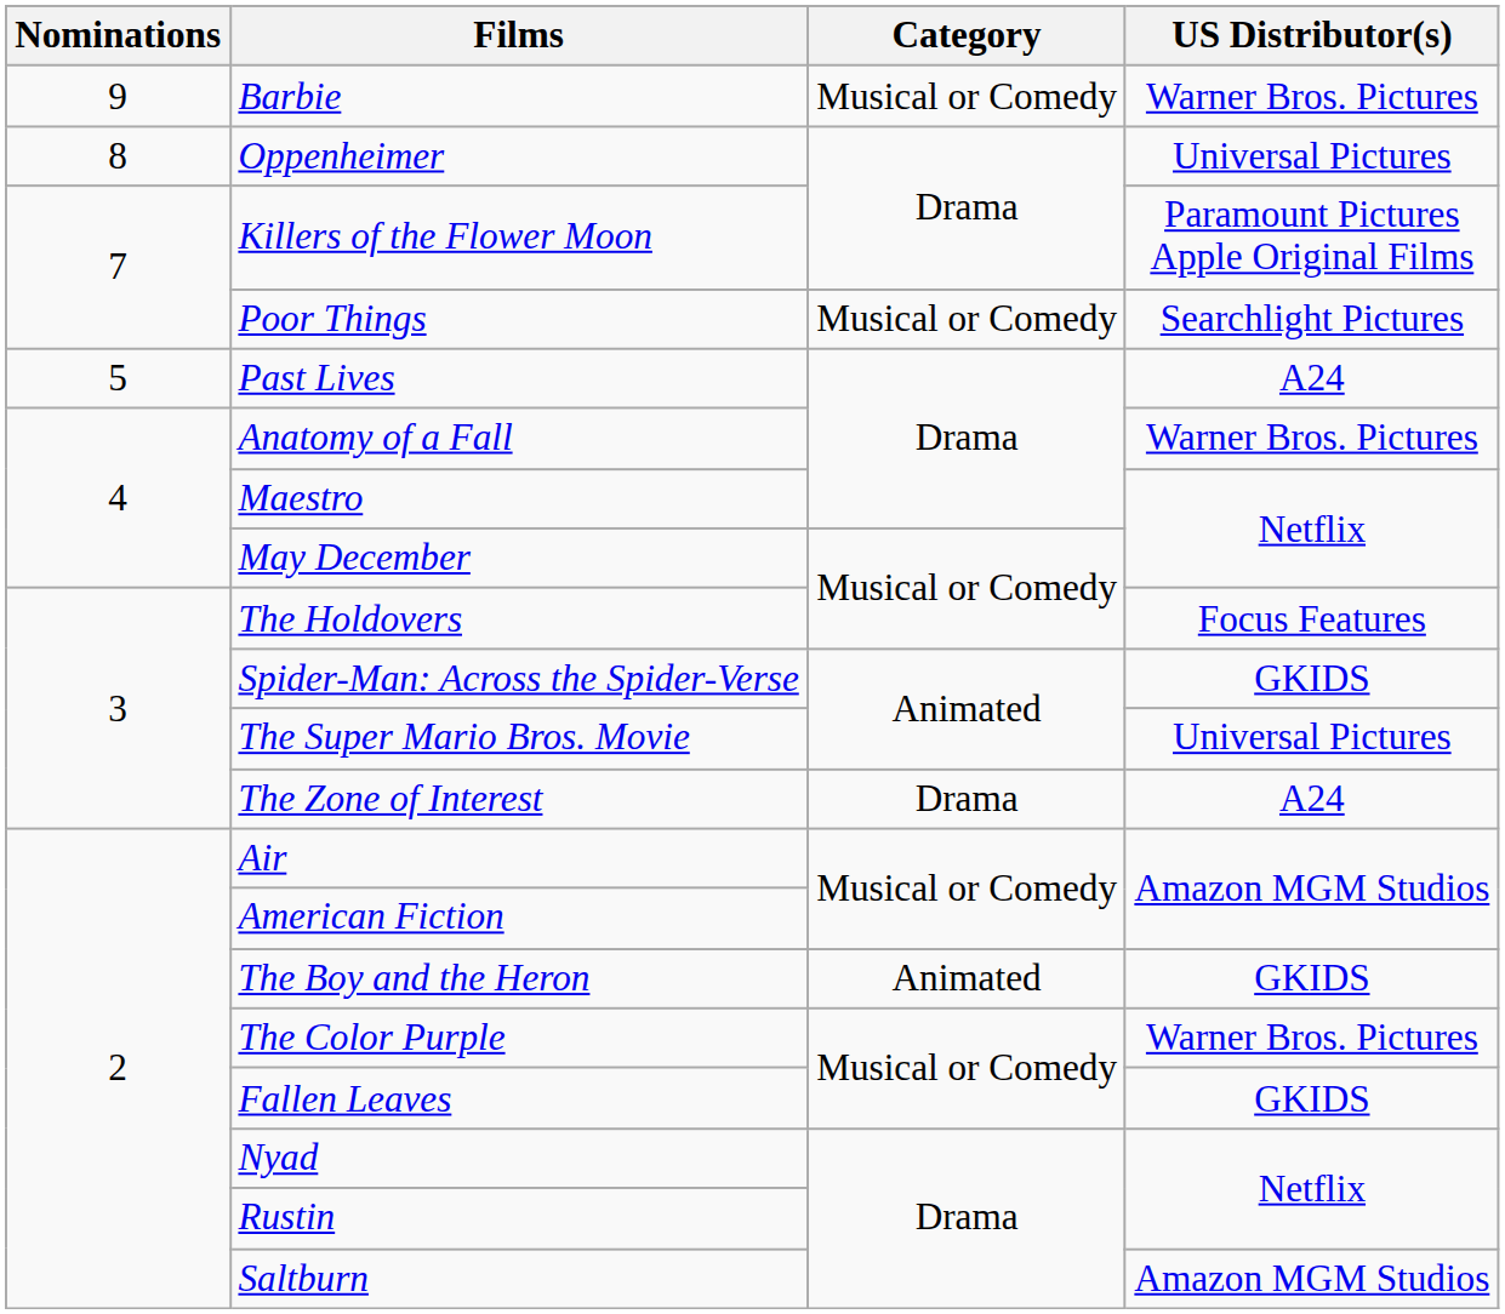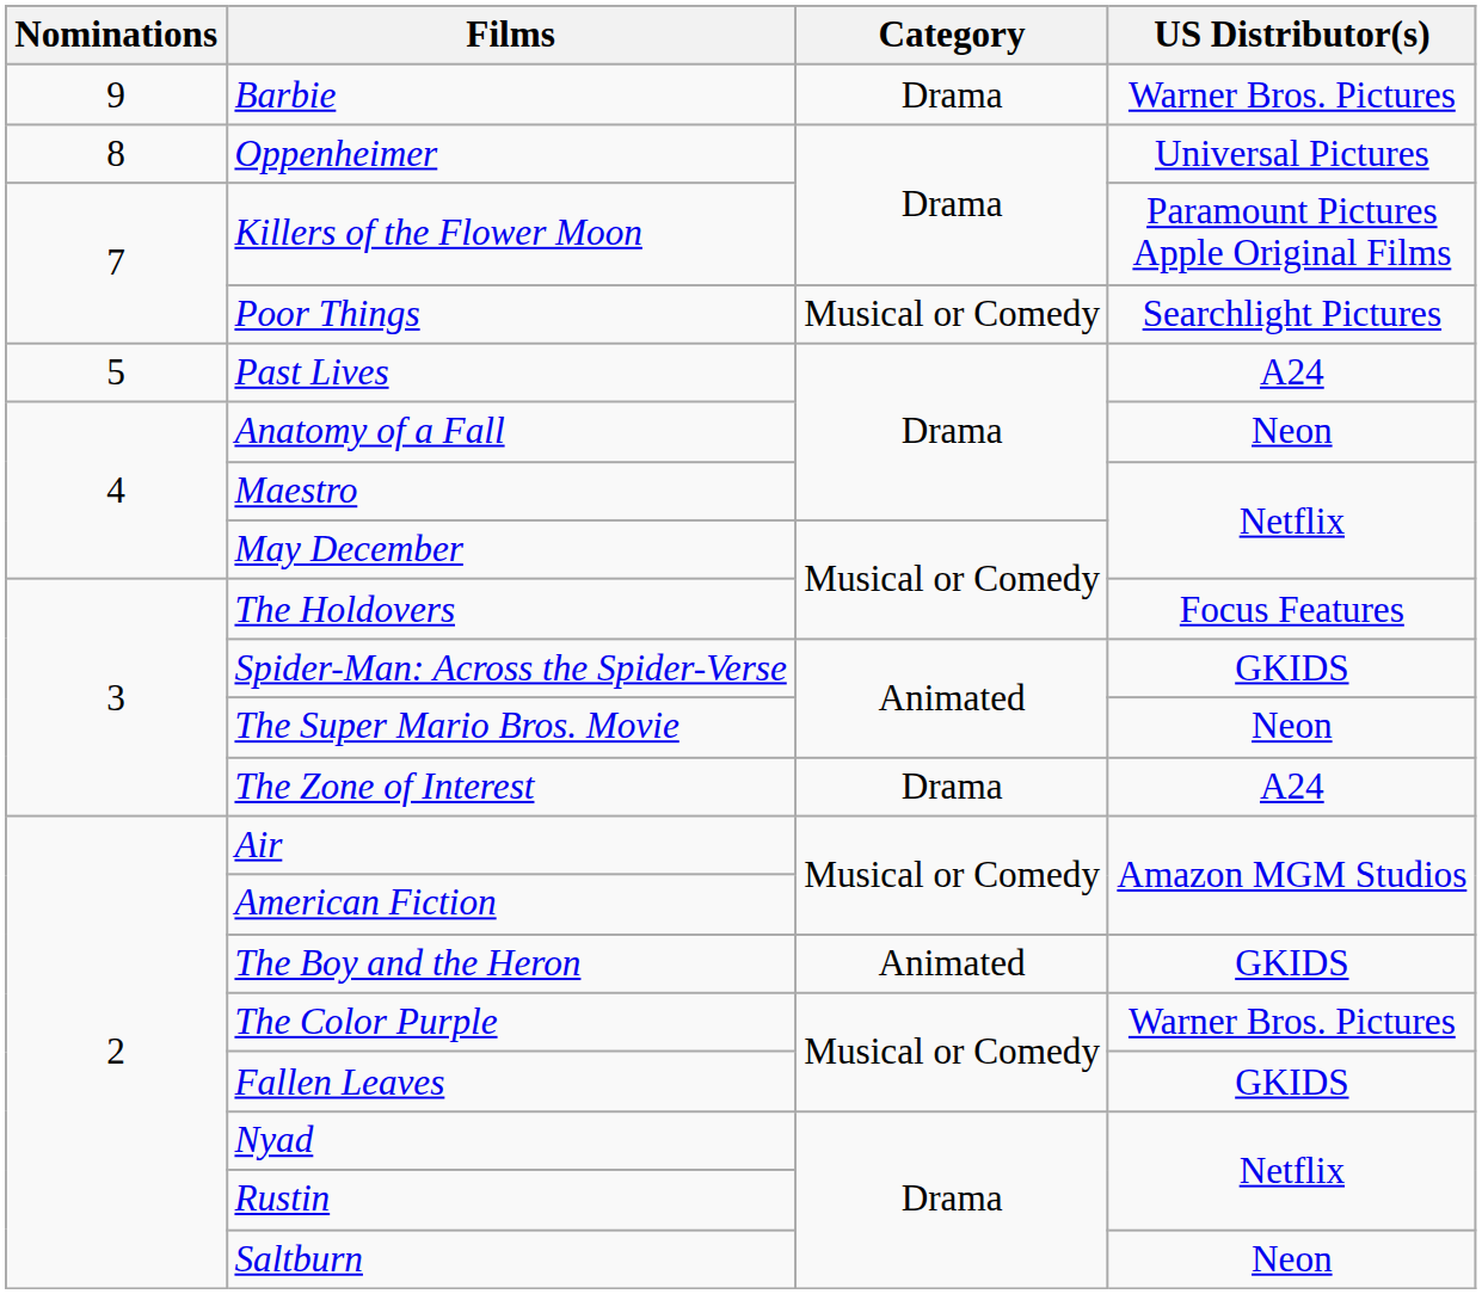Barbie | Category: Musical or Comedy -> Drama
Anatomy of a Fall | US Distributor(s): Warner Bros. Pictures -> Neon
The Super Mario Bros. Movie | US Distributor(s): Universal Pictures -> Neon
Saltburn | US Distributor(s): Amazon MGM Studios -> Neon
